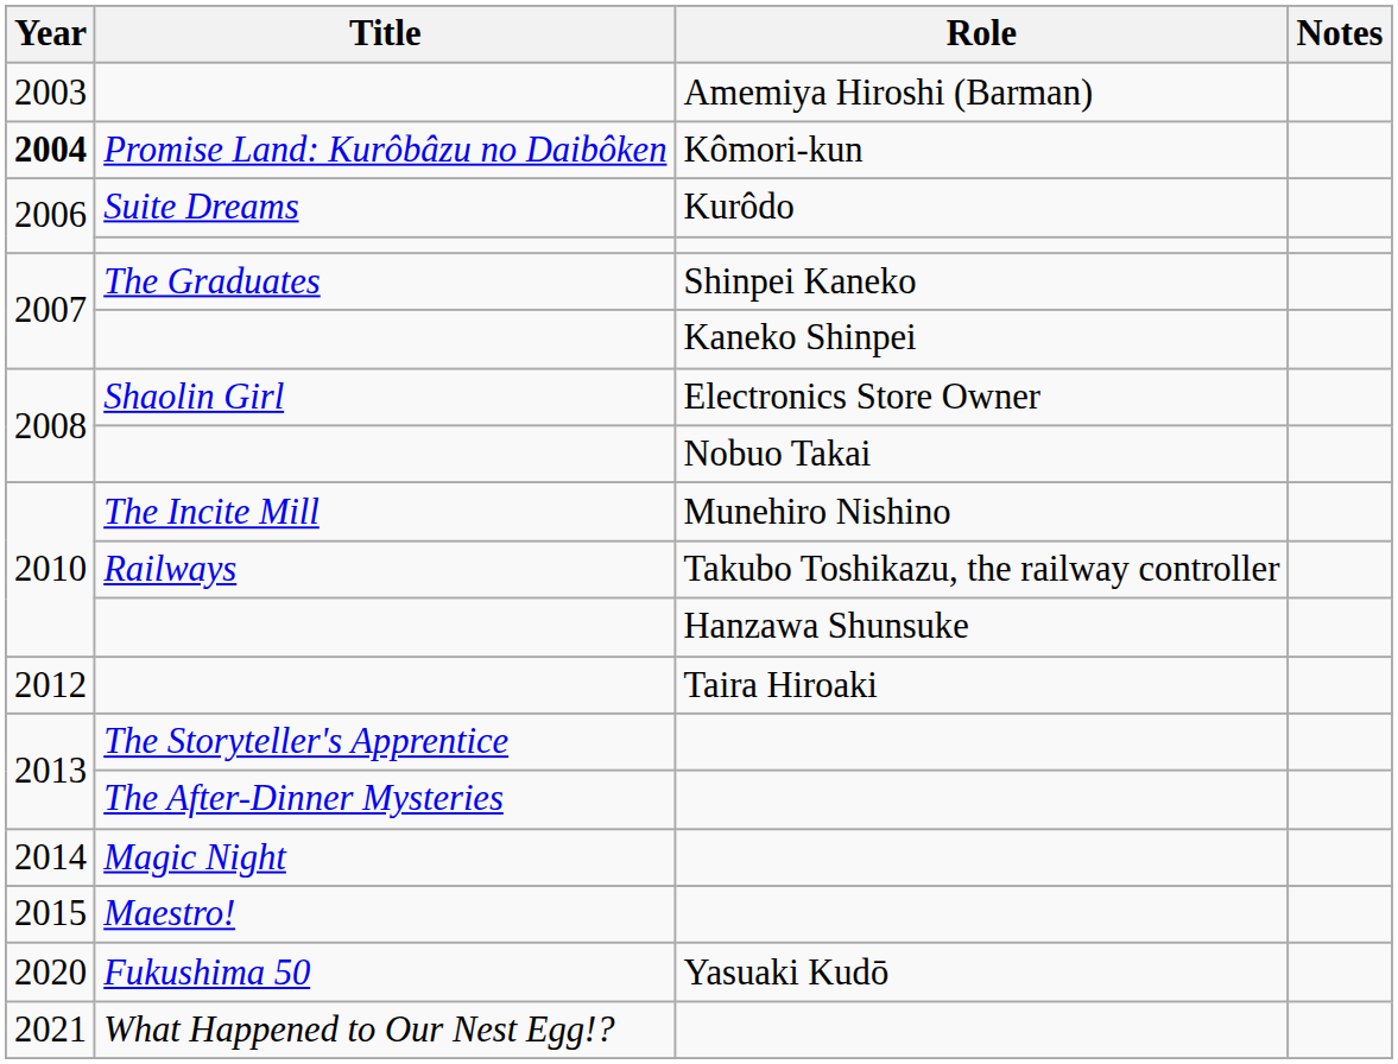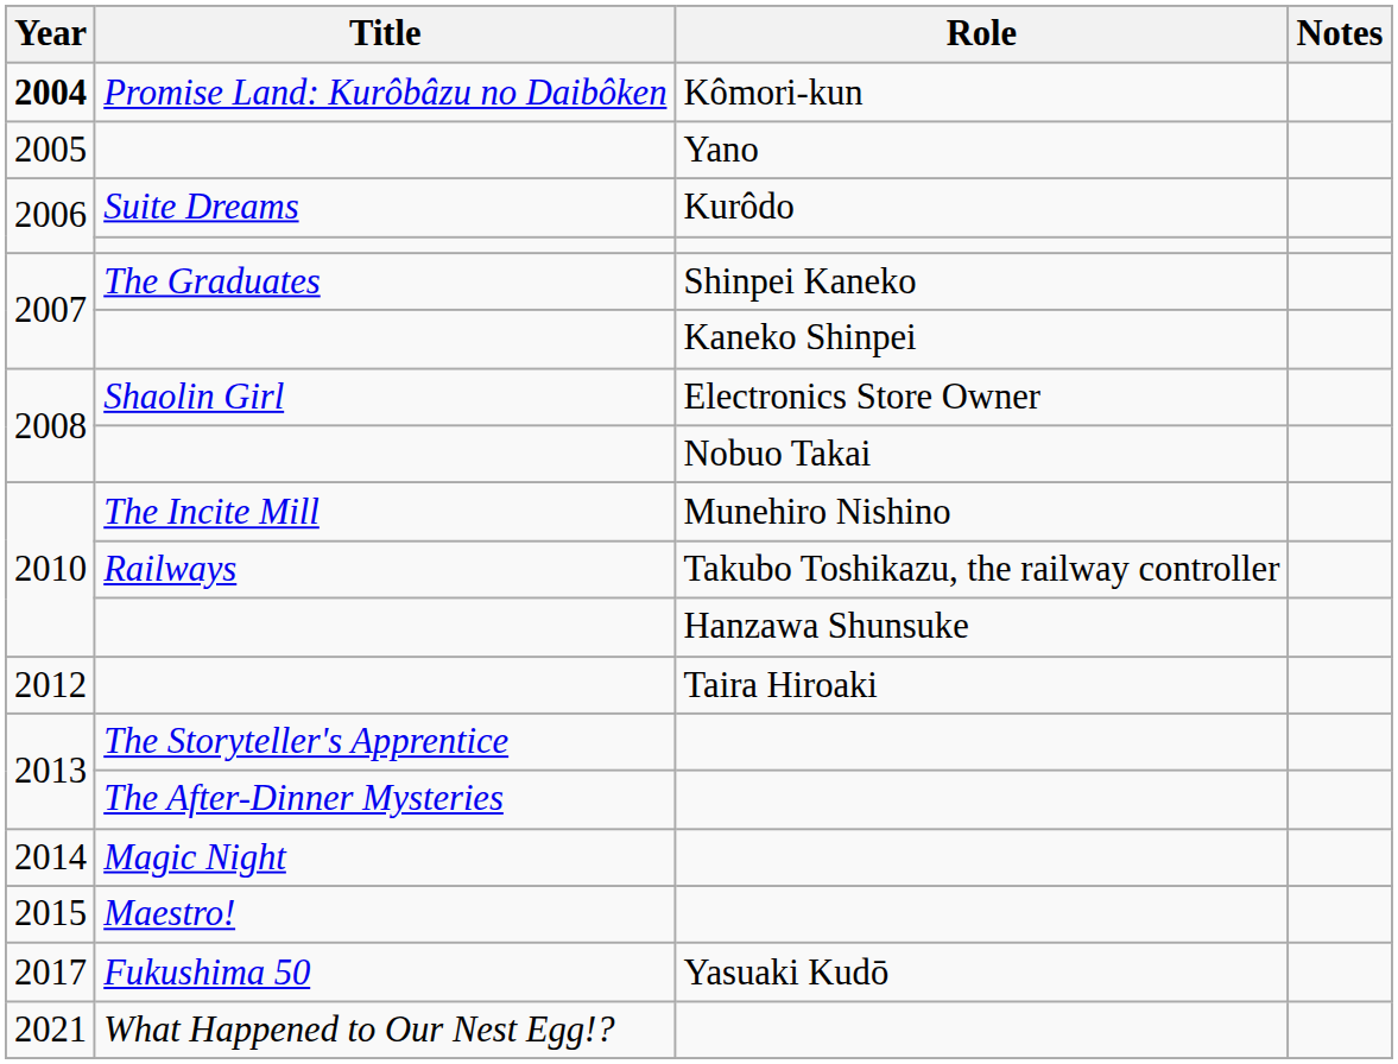- row: 2003 | Amemiya Hiroshi (Barman)
+ row: 2005 | Yano
Yasuaki Kudō | Year: 2020 -> 2017
